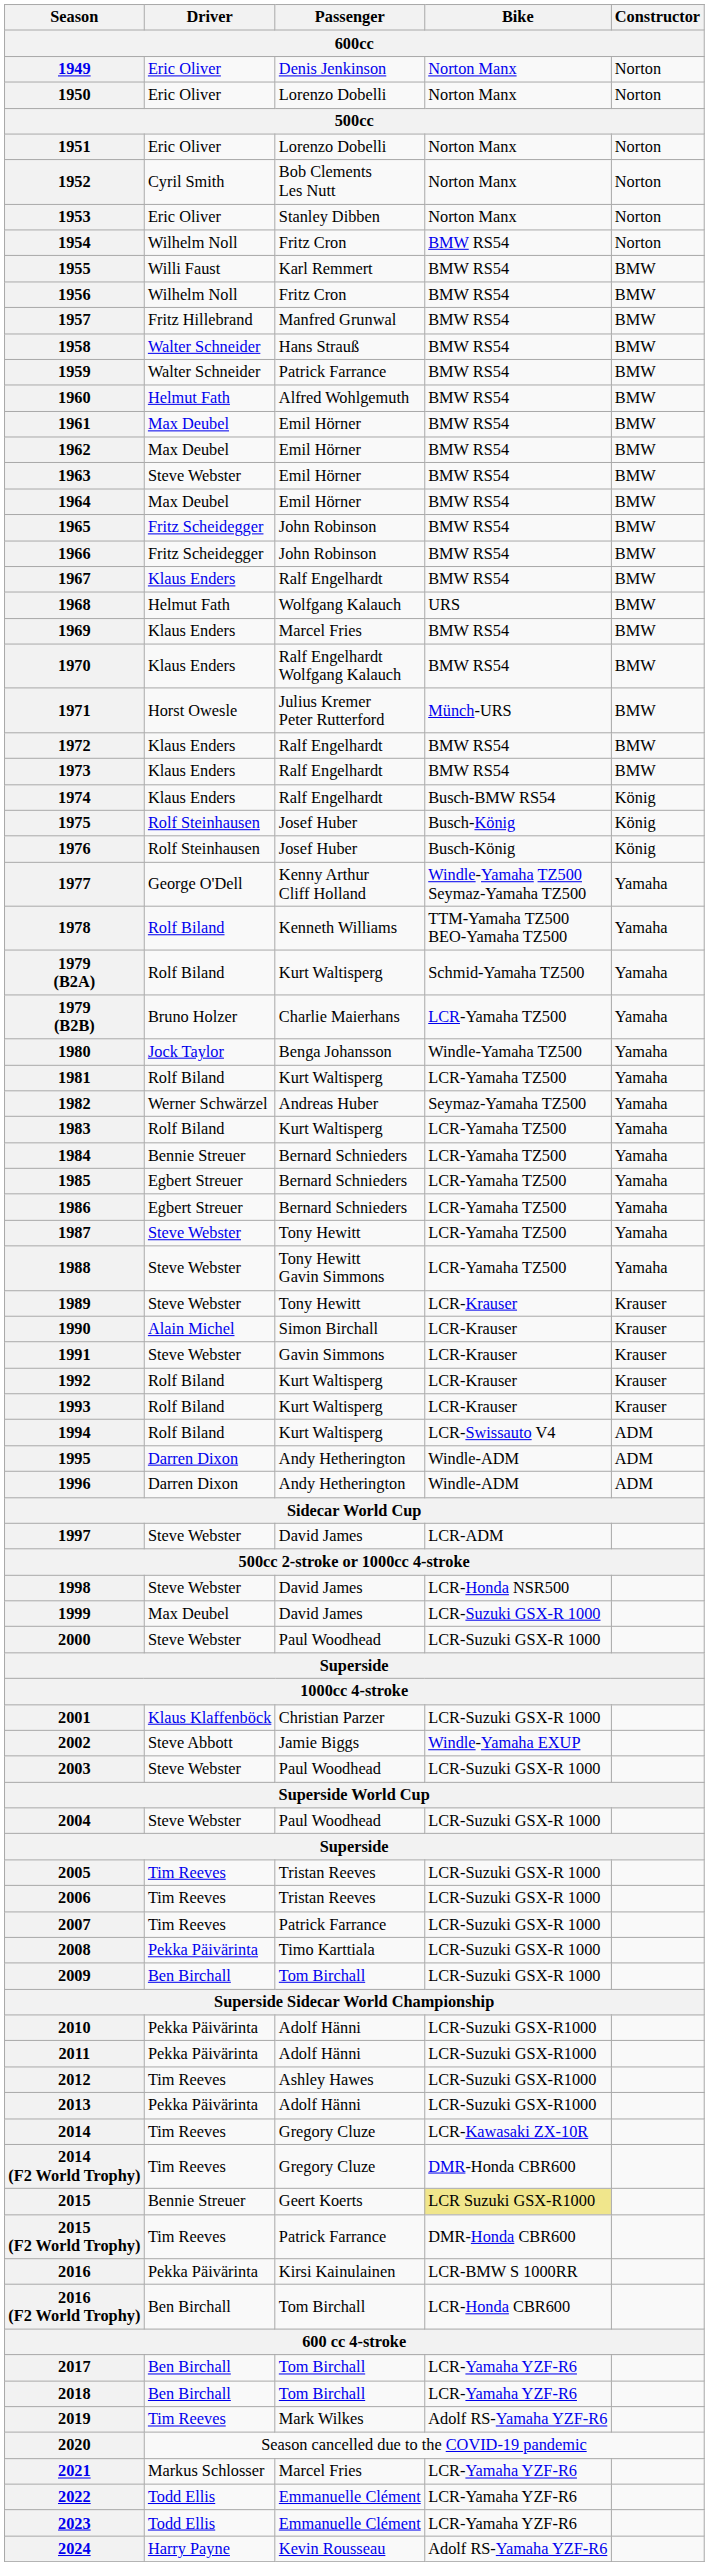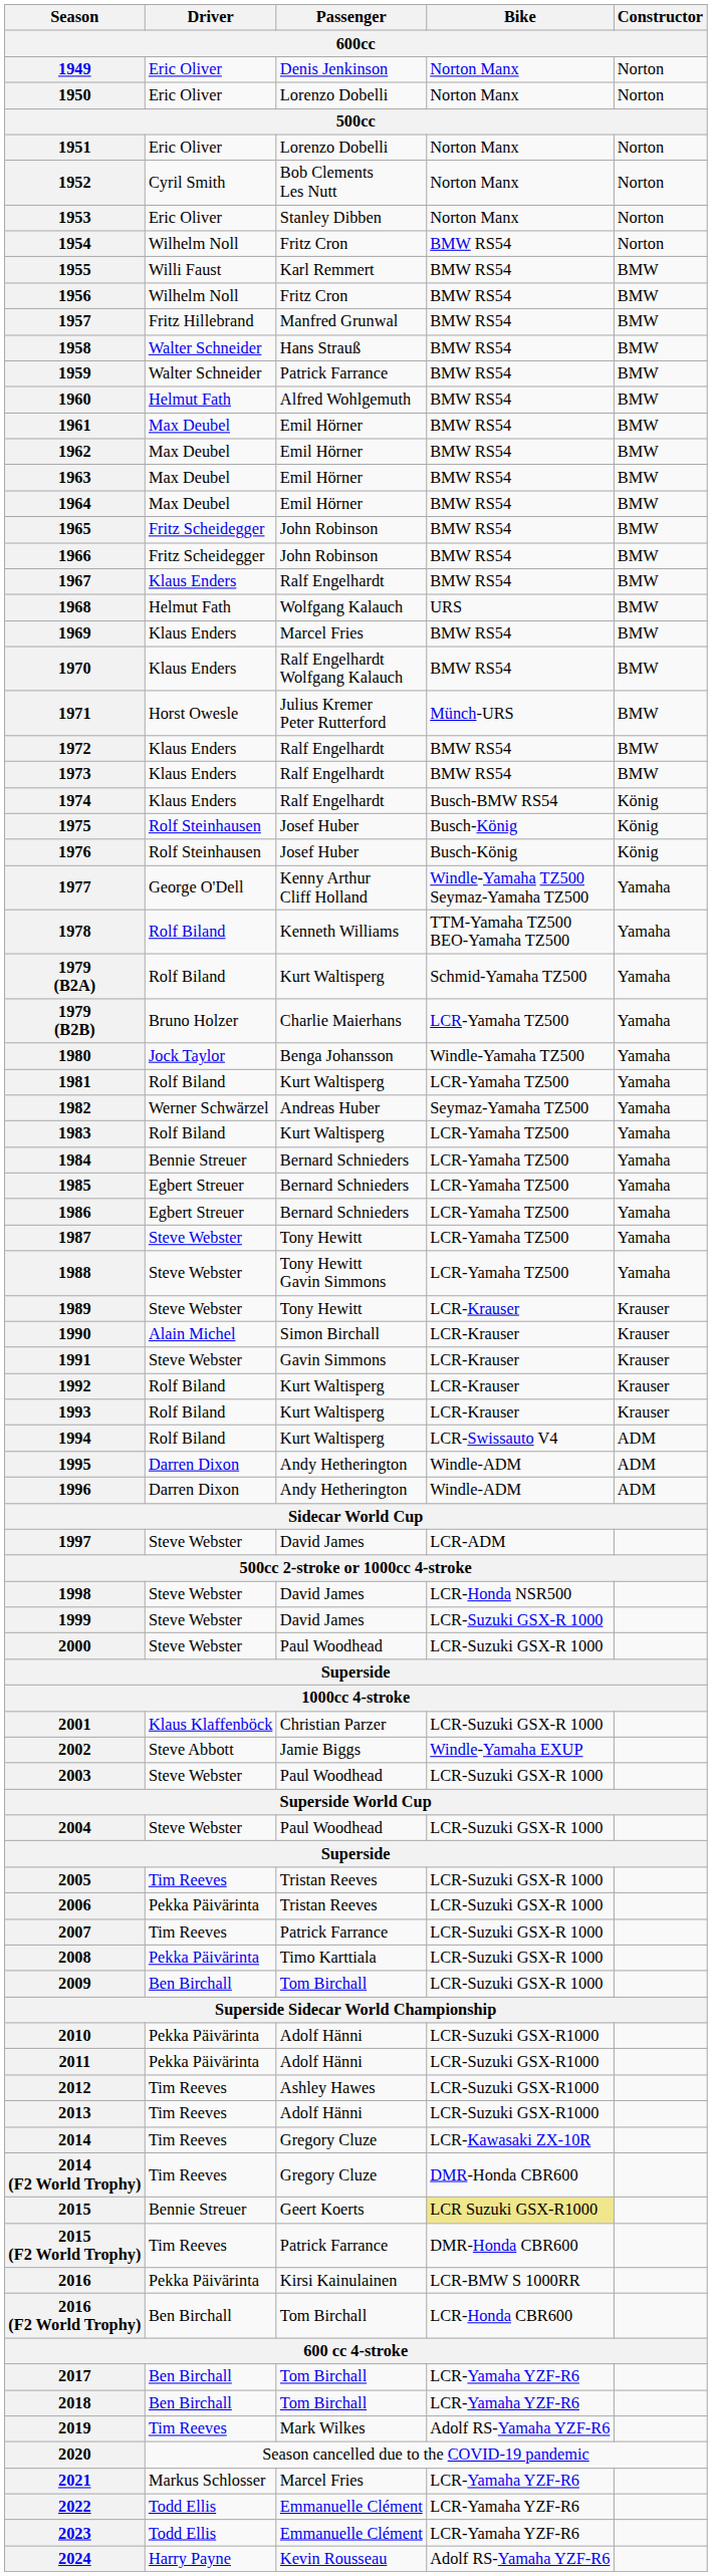1963 | Driver: Steve Webster -> Max Deubel
1999 | Driver: Max Deubel -> Steve Webster
2006 | Driver: Tim Reeves -> Pekka Päivärinta
2013 | Driver: Pekka Päivärinta -> Tim Reeves
